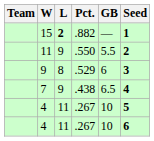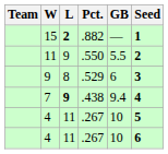7 | L: normal -> bold
7 | GB: 6.5 -> 9.4
